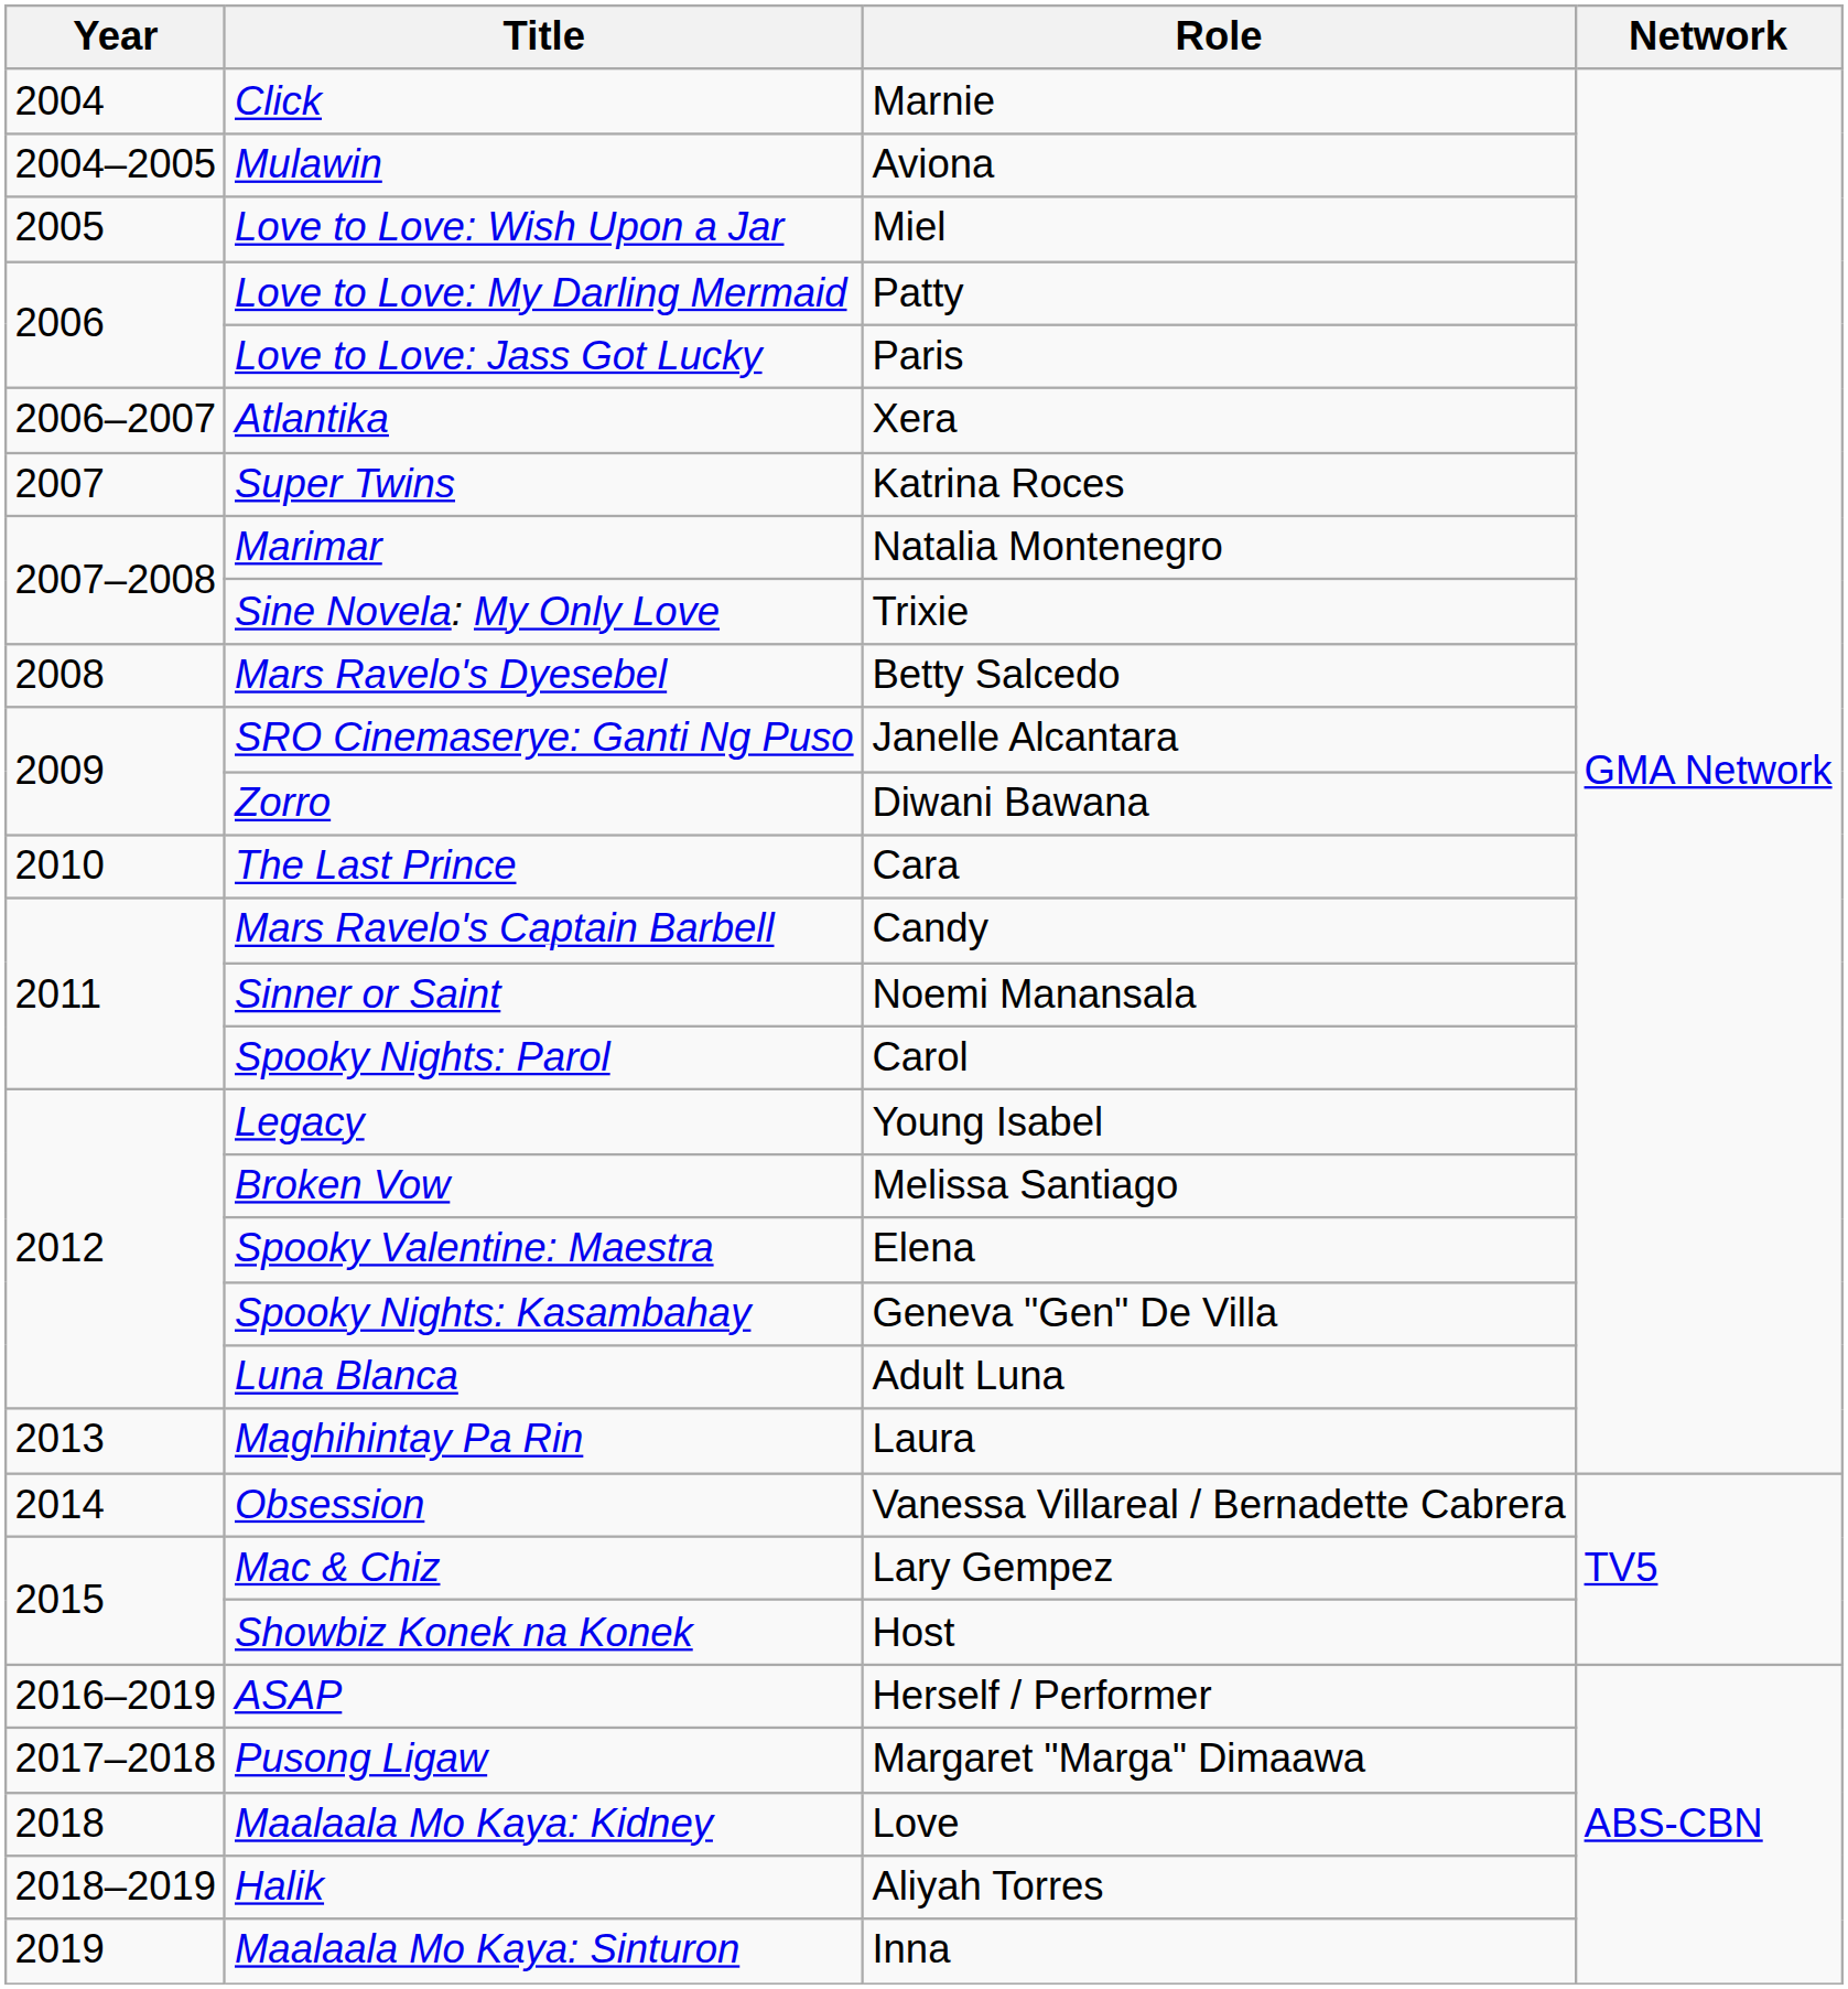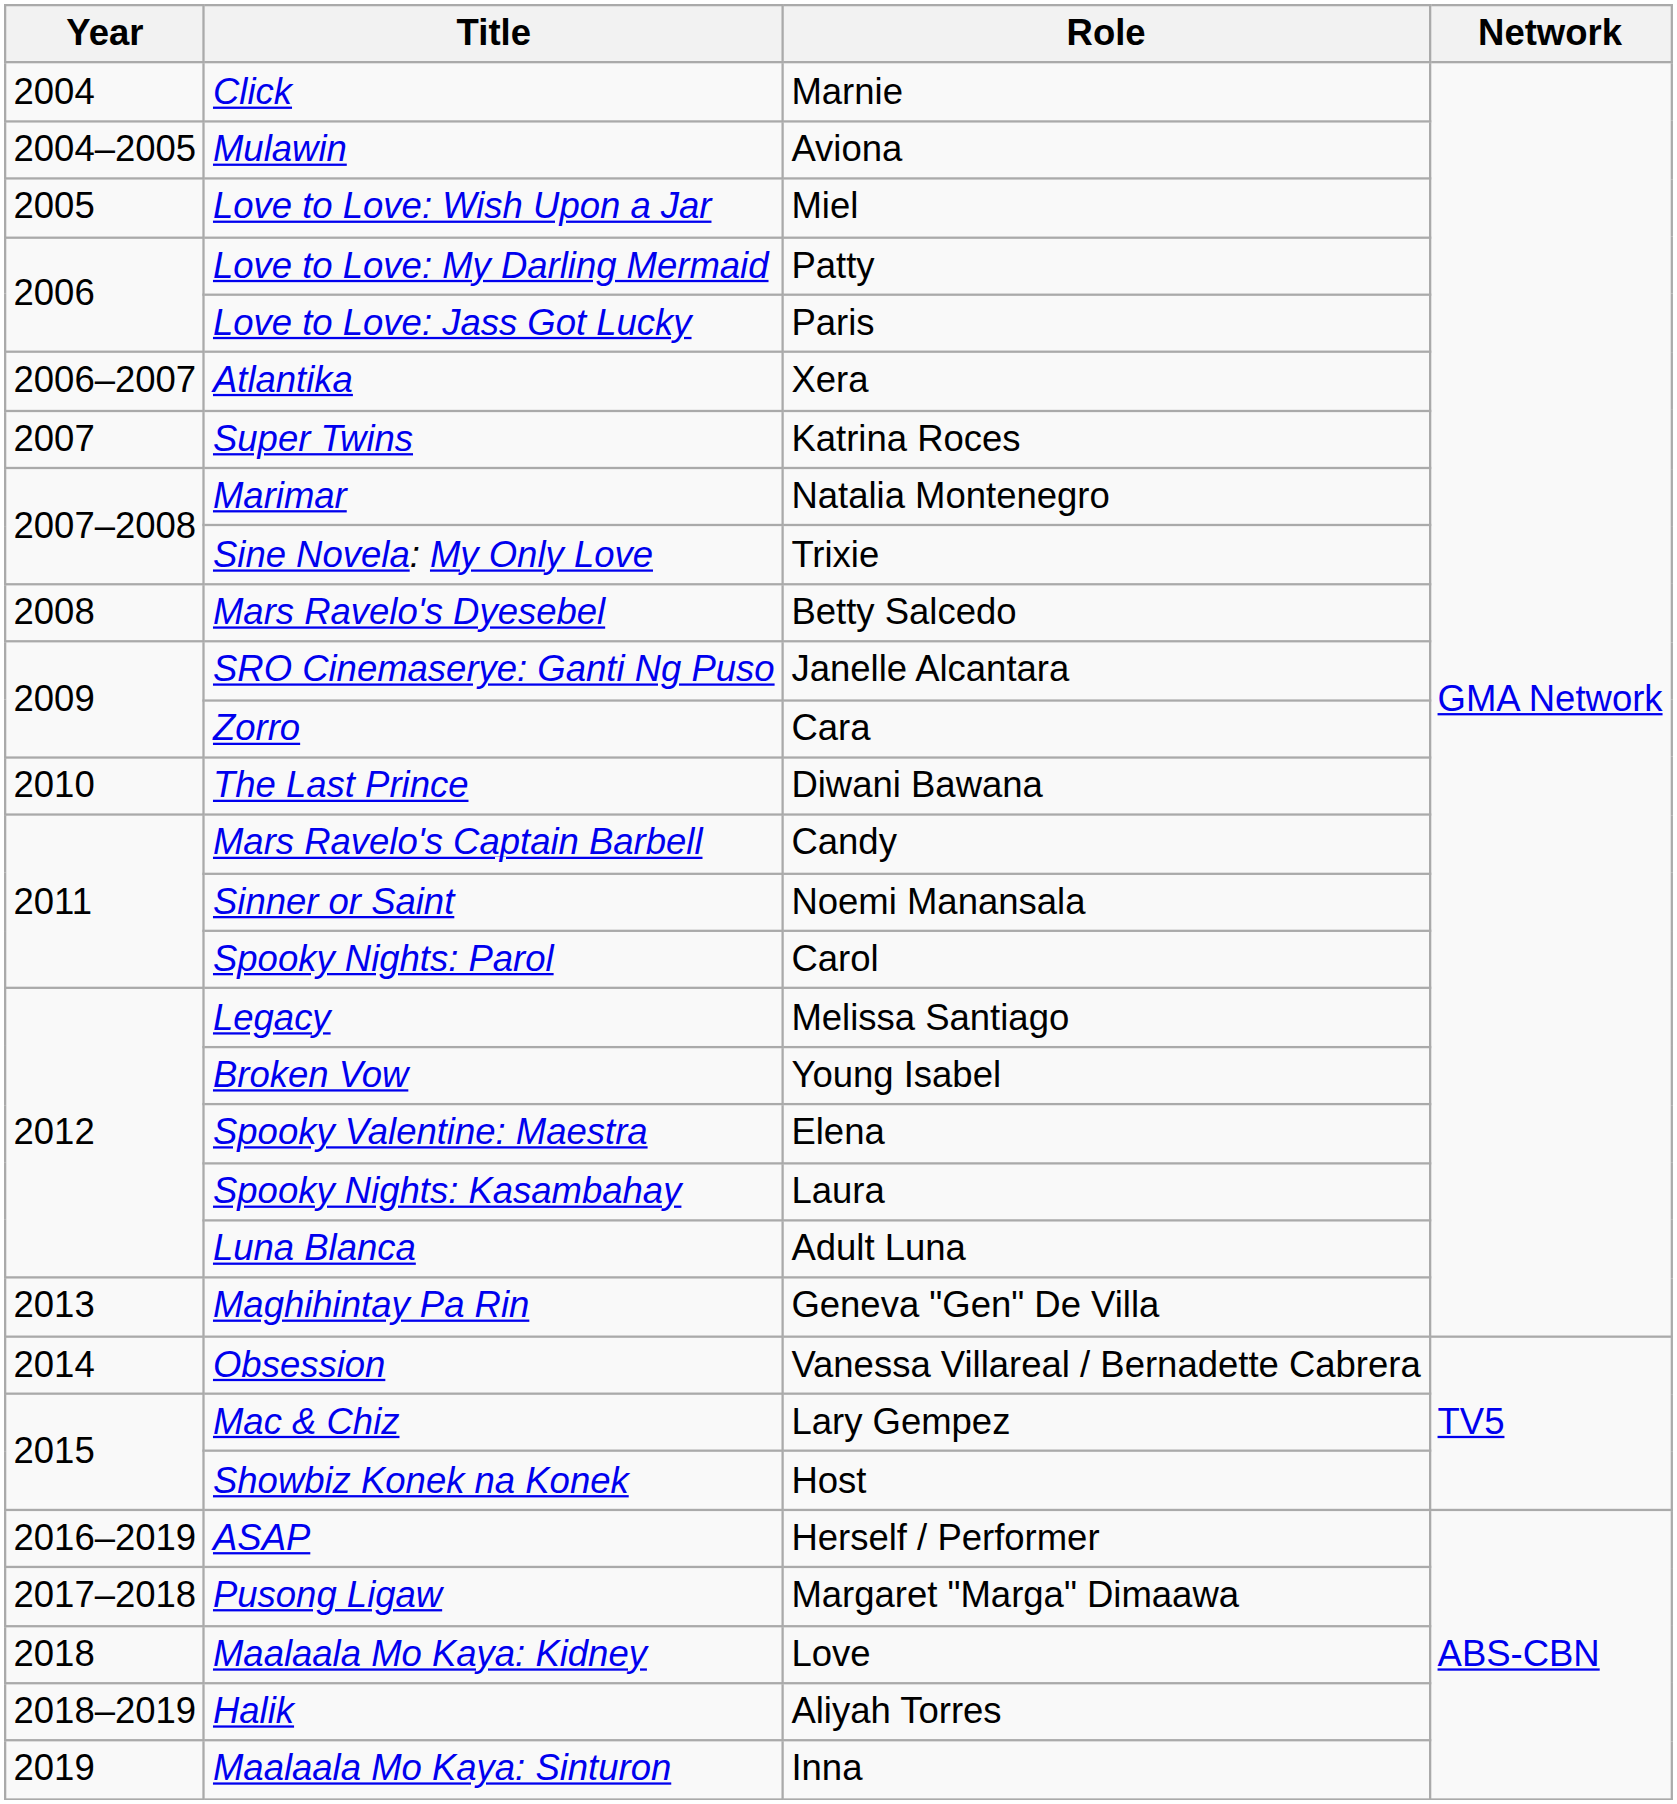Zorro | Role: Diwani Bawana -> Cara
The Last Prince | Role: Cara -> Diwani Bawana
Legacy | Role: Young Isabel -> Melissa Santiago
Broken Vow | Role: Melissa Santiago -> Young Isabel
Spooky Nights: Kasambahay | Role: Geneva "Gen" De Villa -> Laura
Maghihintay Pa Rin | Role: Laura -> Geneva "Gen" De Villa
